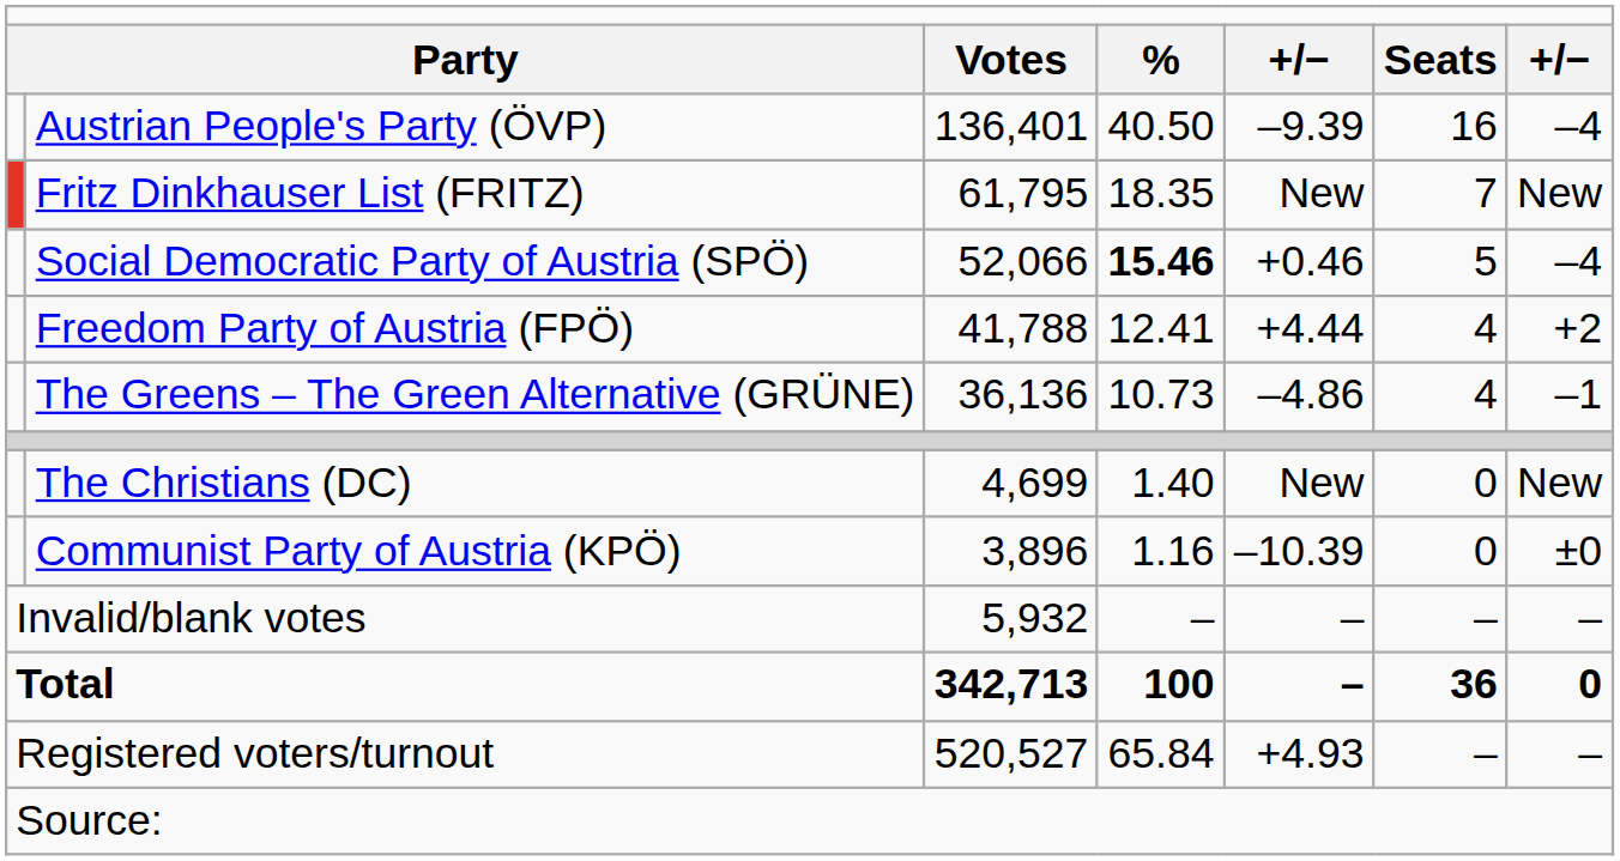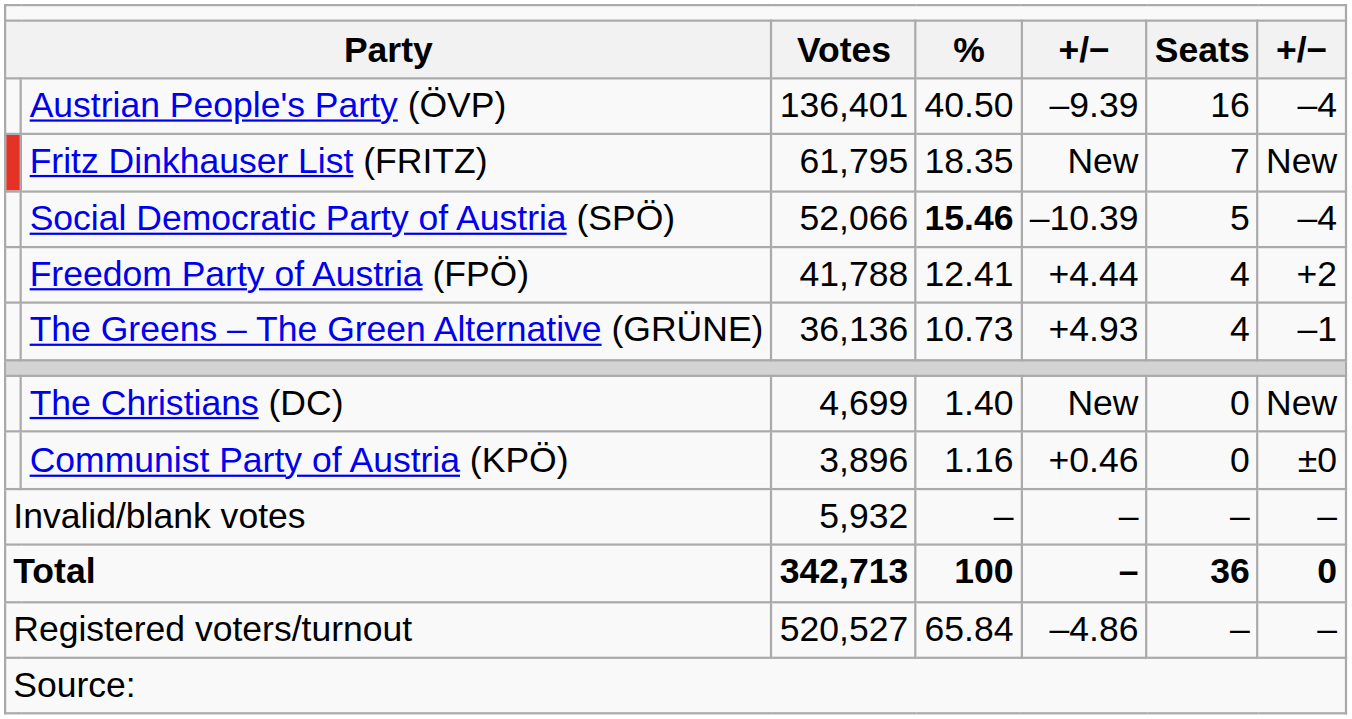Social Democratic Party of Austria (SPÖ) | column 5: +0.46 -> –10.39
The Greens – The Green Alternative (GRÜNE) | column 5: –4.86 -> +4.93
Communist Party of Austria (KPÖ) | column 5: –10.39 -> +0.46
Registered voters/turnout | column 5: +4.93 -> –4.86
